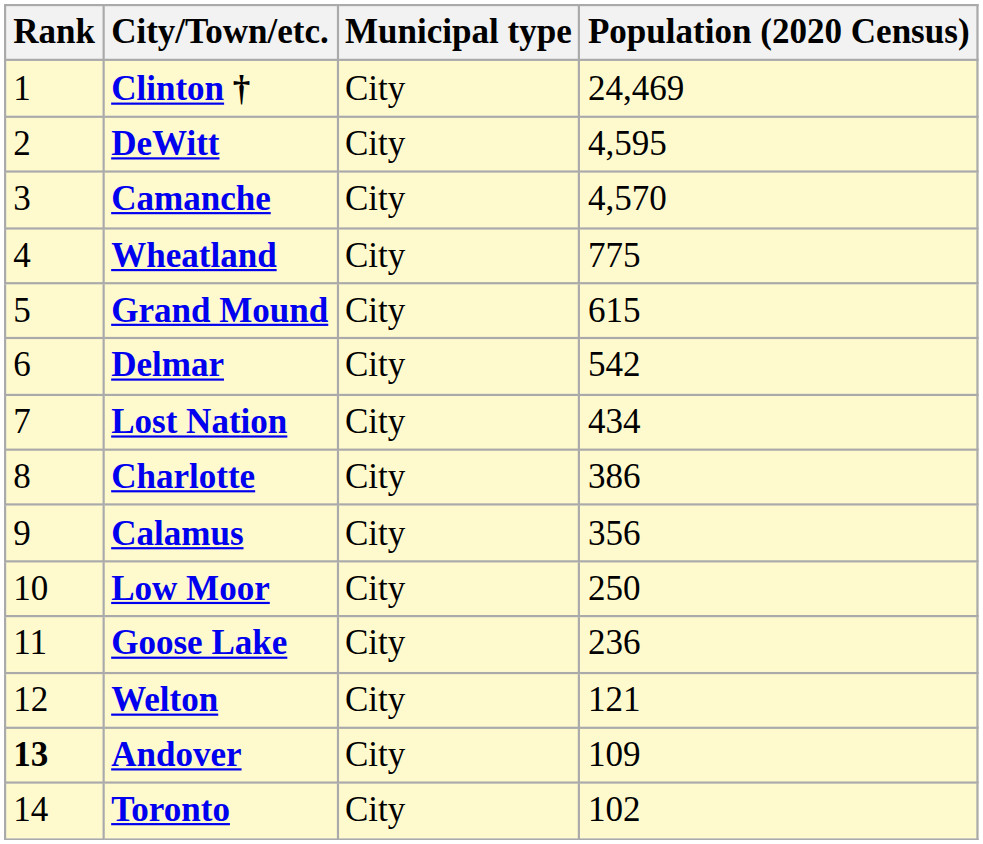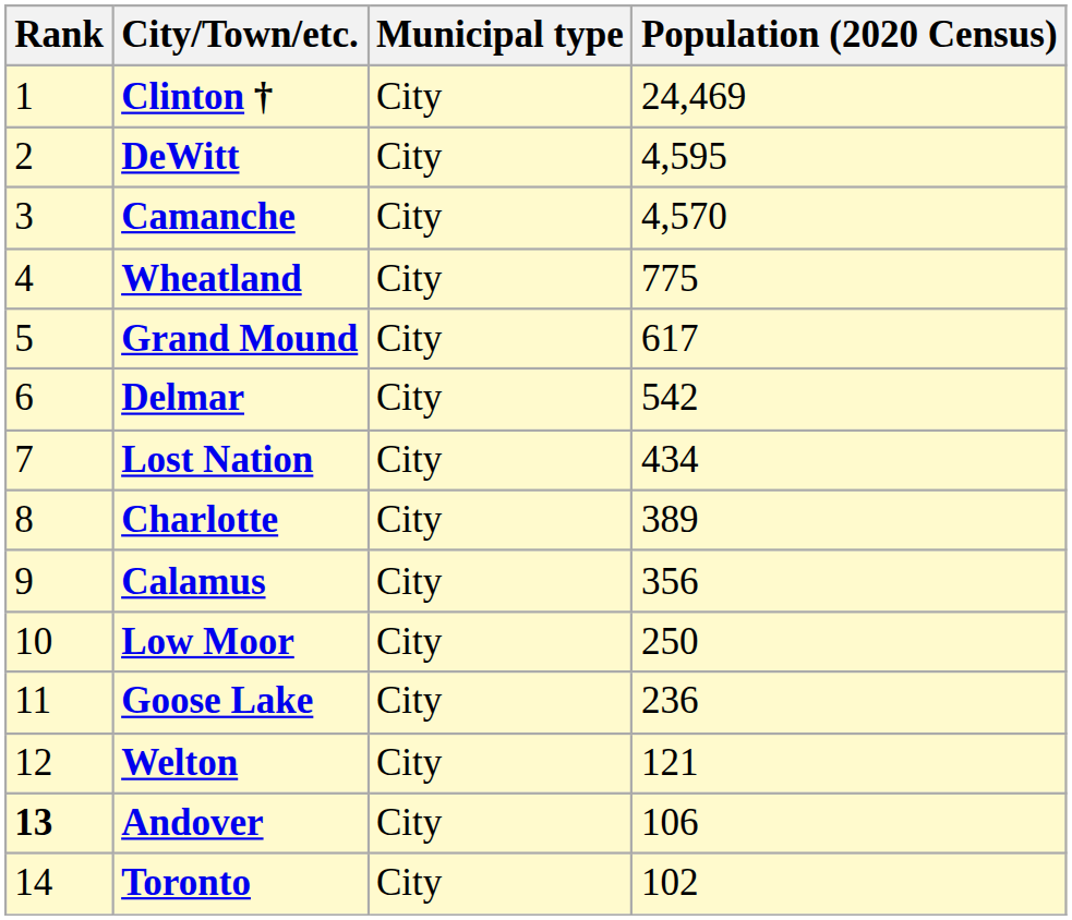Grand Mound | Population (2020 Census): 615 -> 617
Charlotte | Population (2020 Census): 386 -> 389
Andover | Population (2020 Census): 109 -> 106
